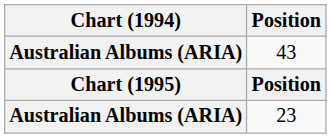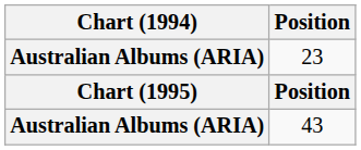rows swapped: 23 <-> 43
